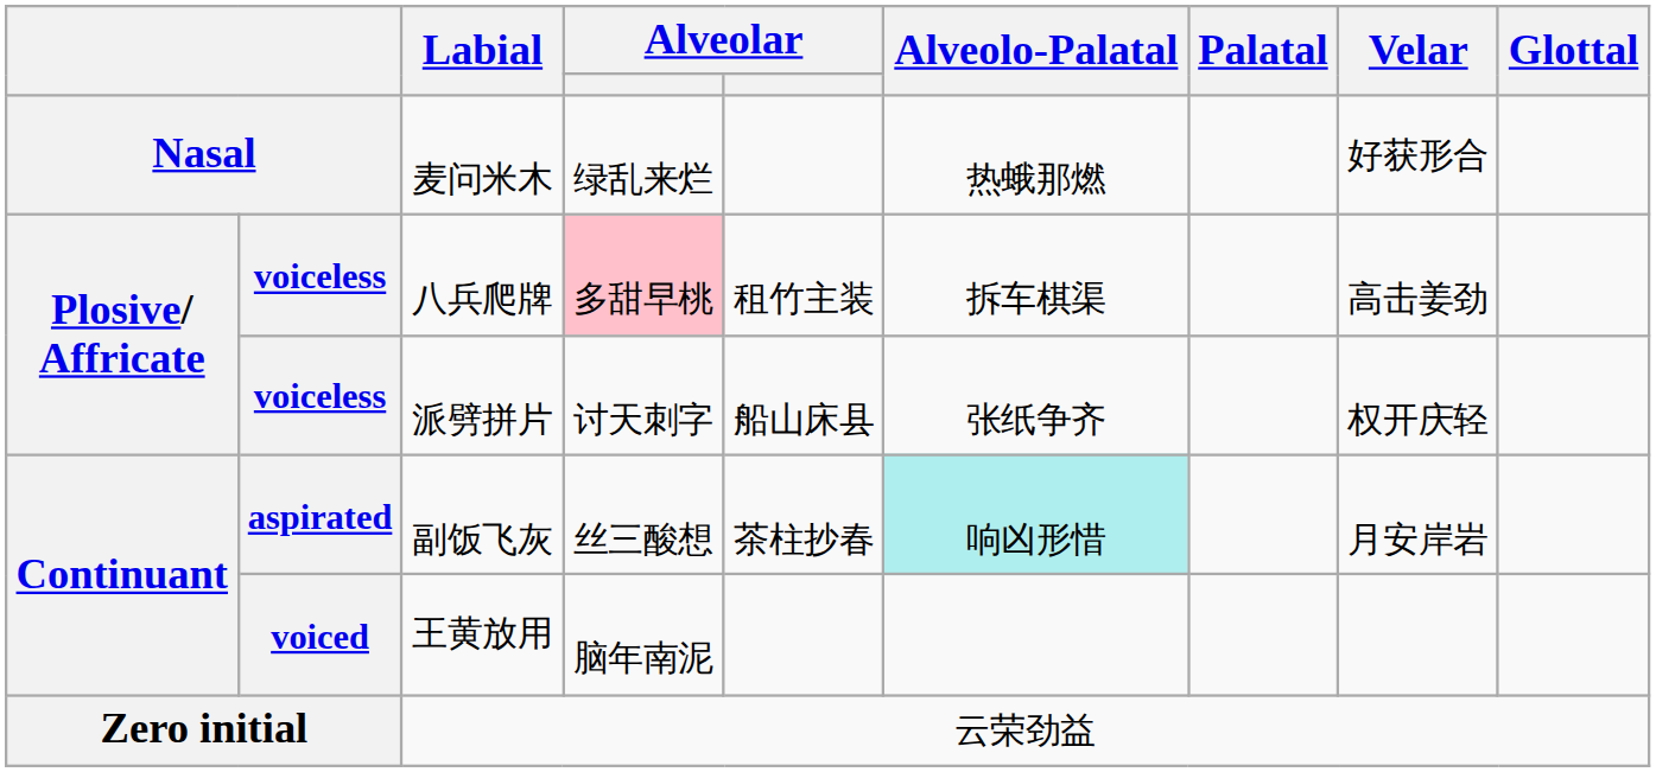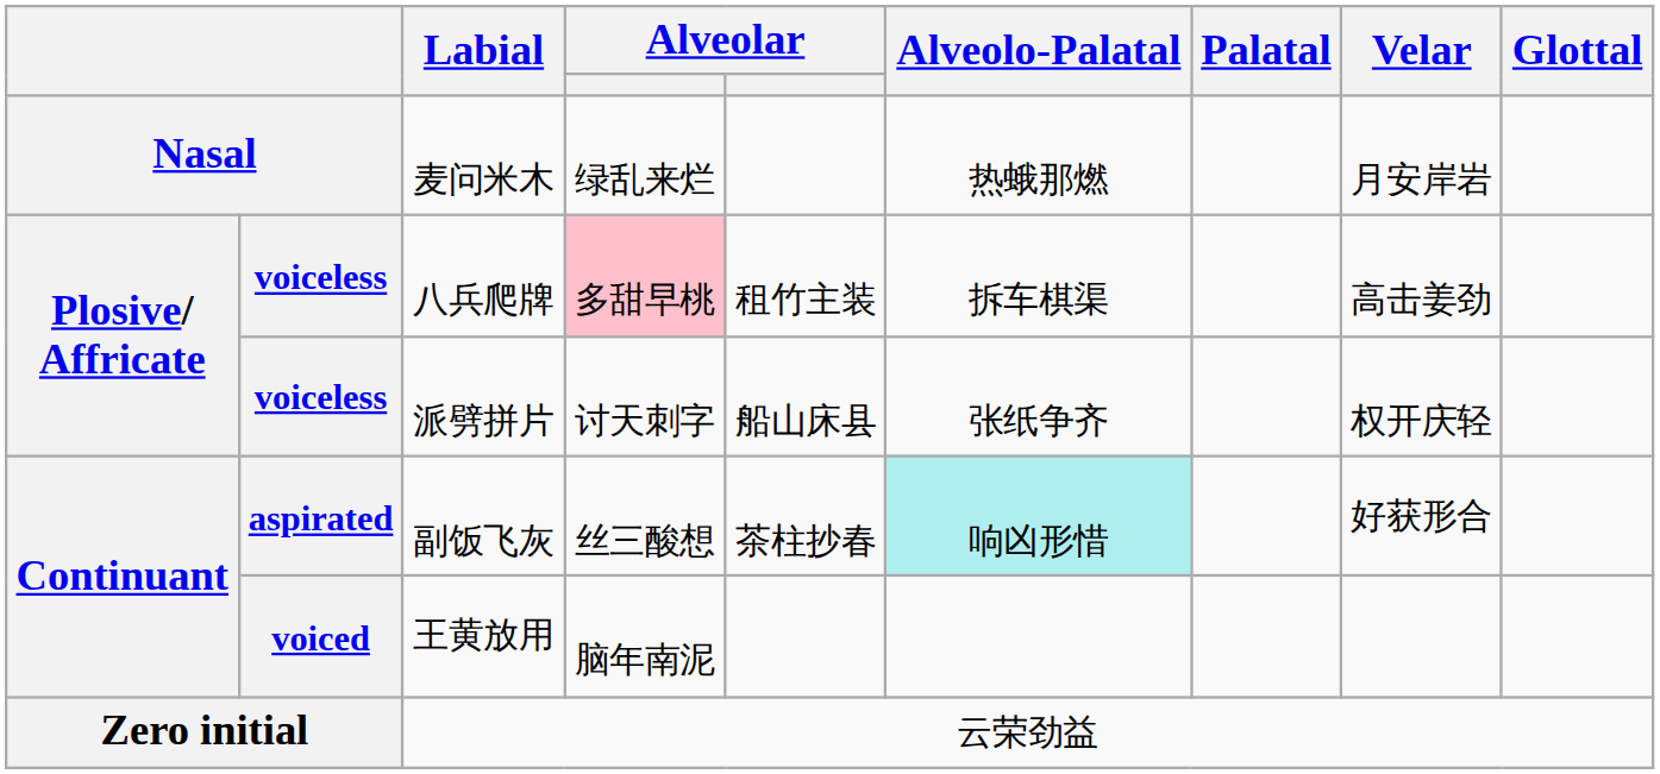麦问米木 | Velar: 好获形合 -> 月安岸岩
副饭飞灰 | Velar: 月安岸岩 -> 好获形合
